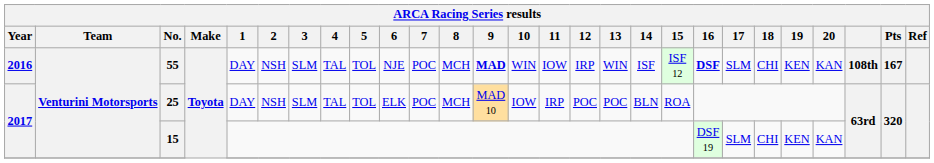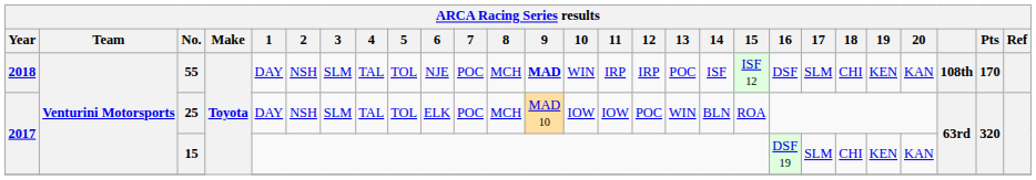55 | Year: 2016 -> 2018
55 | 11: IOW -> IRP
55 | 13: WIN -> POC
55 | 16: bold -> normal
55 | Pts: 167 -> 170
25 | 11: IRP -> IOW
25 | 13: POC -> WIN
